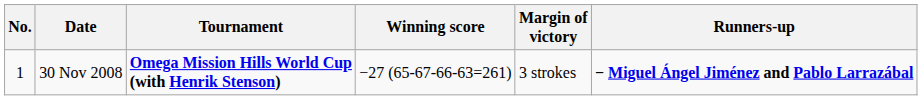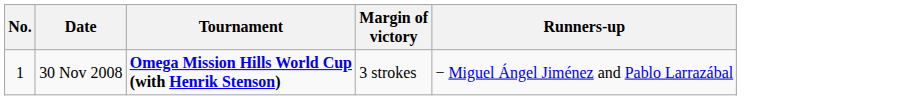- column: Winning score | −27 (65-67-66-63=261)
30 Nov 2008 | Runners-up: bold -> normal
